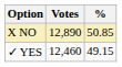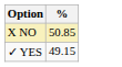- column: Votes | 12,890 | 12,460
